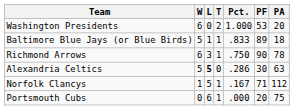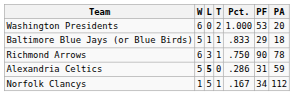Baltimore Blue Jays (or Blue Birds) | PF: 89 -> 29
Alexandria Celtics | PF: 30 -> 31
Alexandria Celtics | PA: 63 -> 59
Norfolk Clancys | PF: 71 -> 34
- row: Portsmouth Cubs | 0 | 6 | 1 | .000 | 20 | 75
